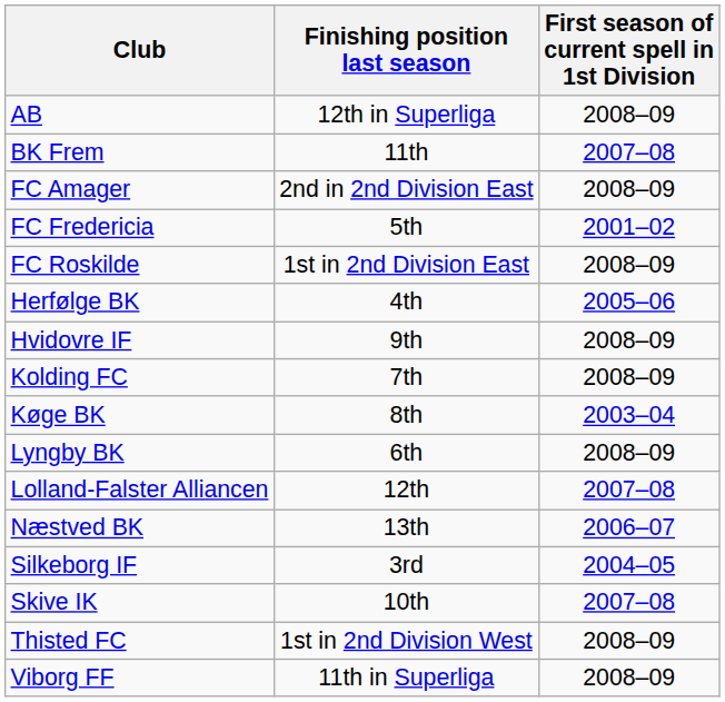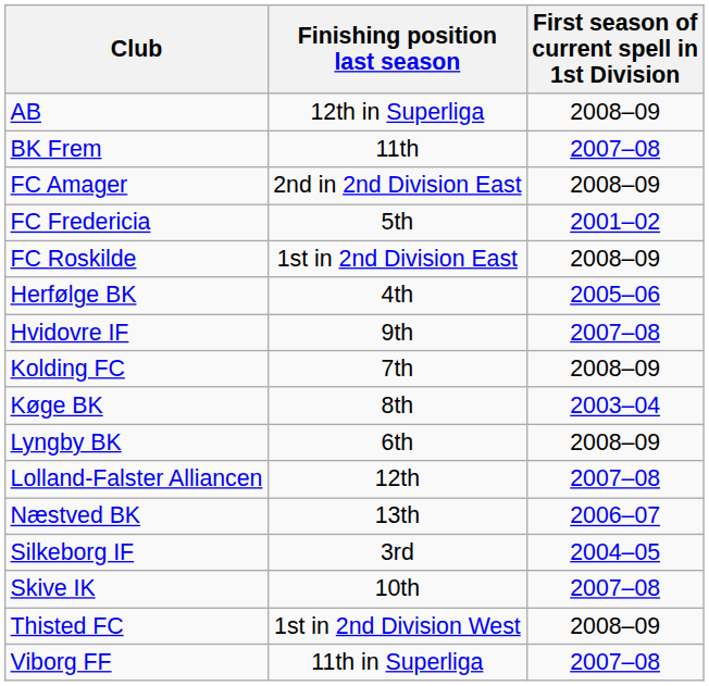Hvidovre IF | First season of current spell in 1st Division: 2008–09 -> 2007–08
Viborg FF | First season of current spell in 1st Division: 2008–09 -> 2007–08
